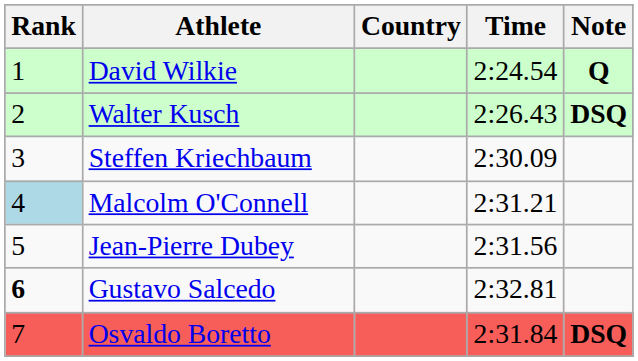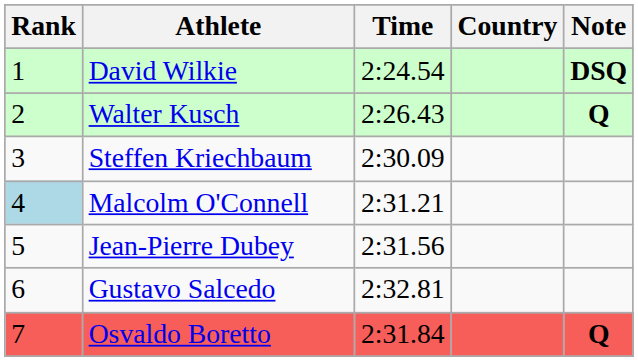columns swapped: Country <-> Time
David Wilkie | Note: Q -> DSQ
Walter Kusch | Note: DSQ -> Q
Gustavo Salcedo | Rank: bold -> normal
Osvaldo Boretto | Note: DSQ -> Q
